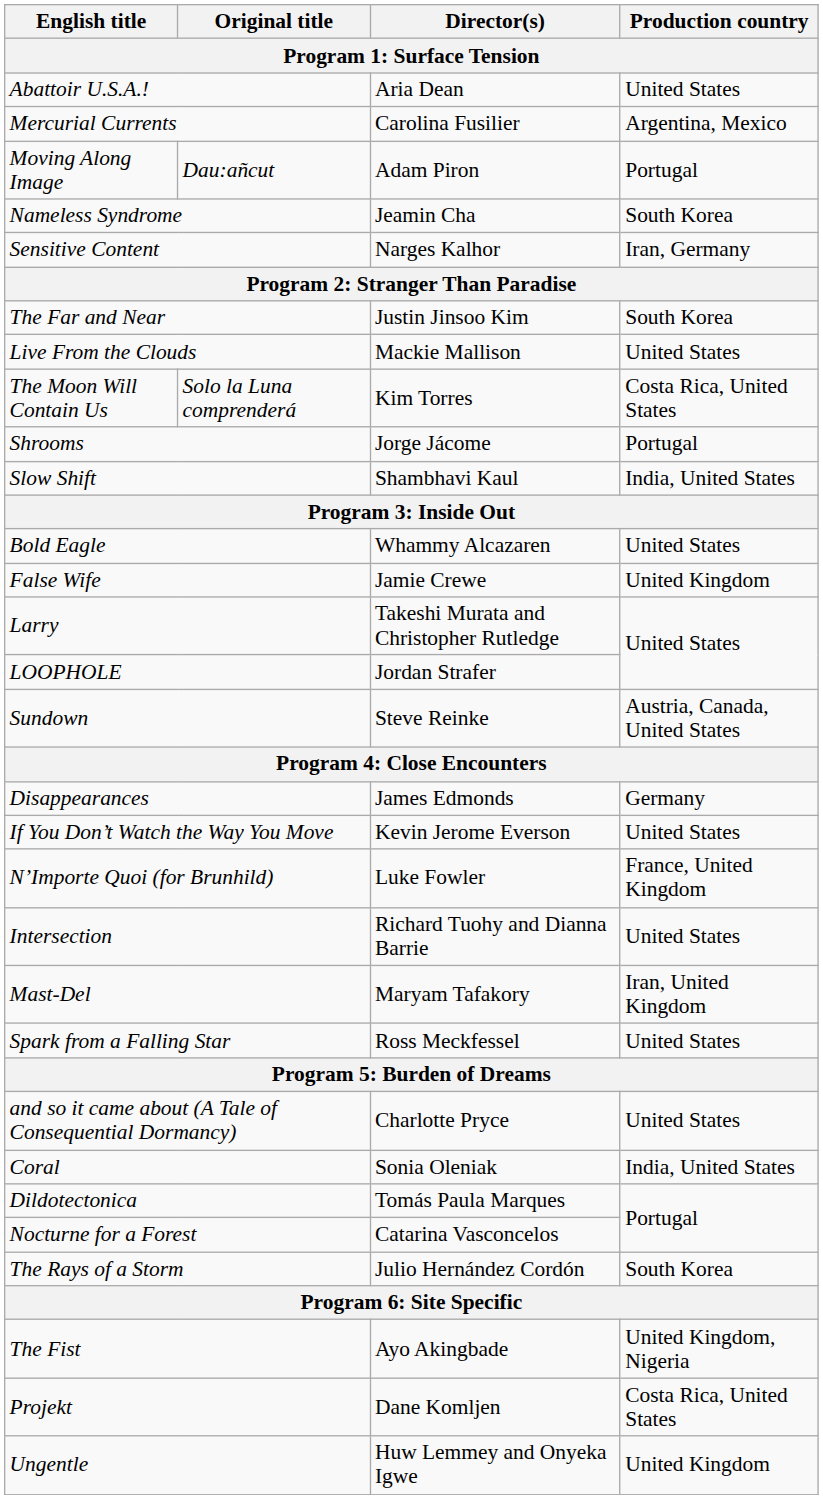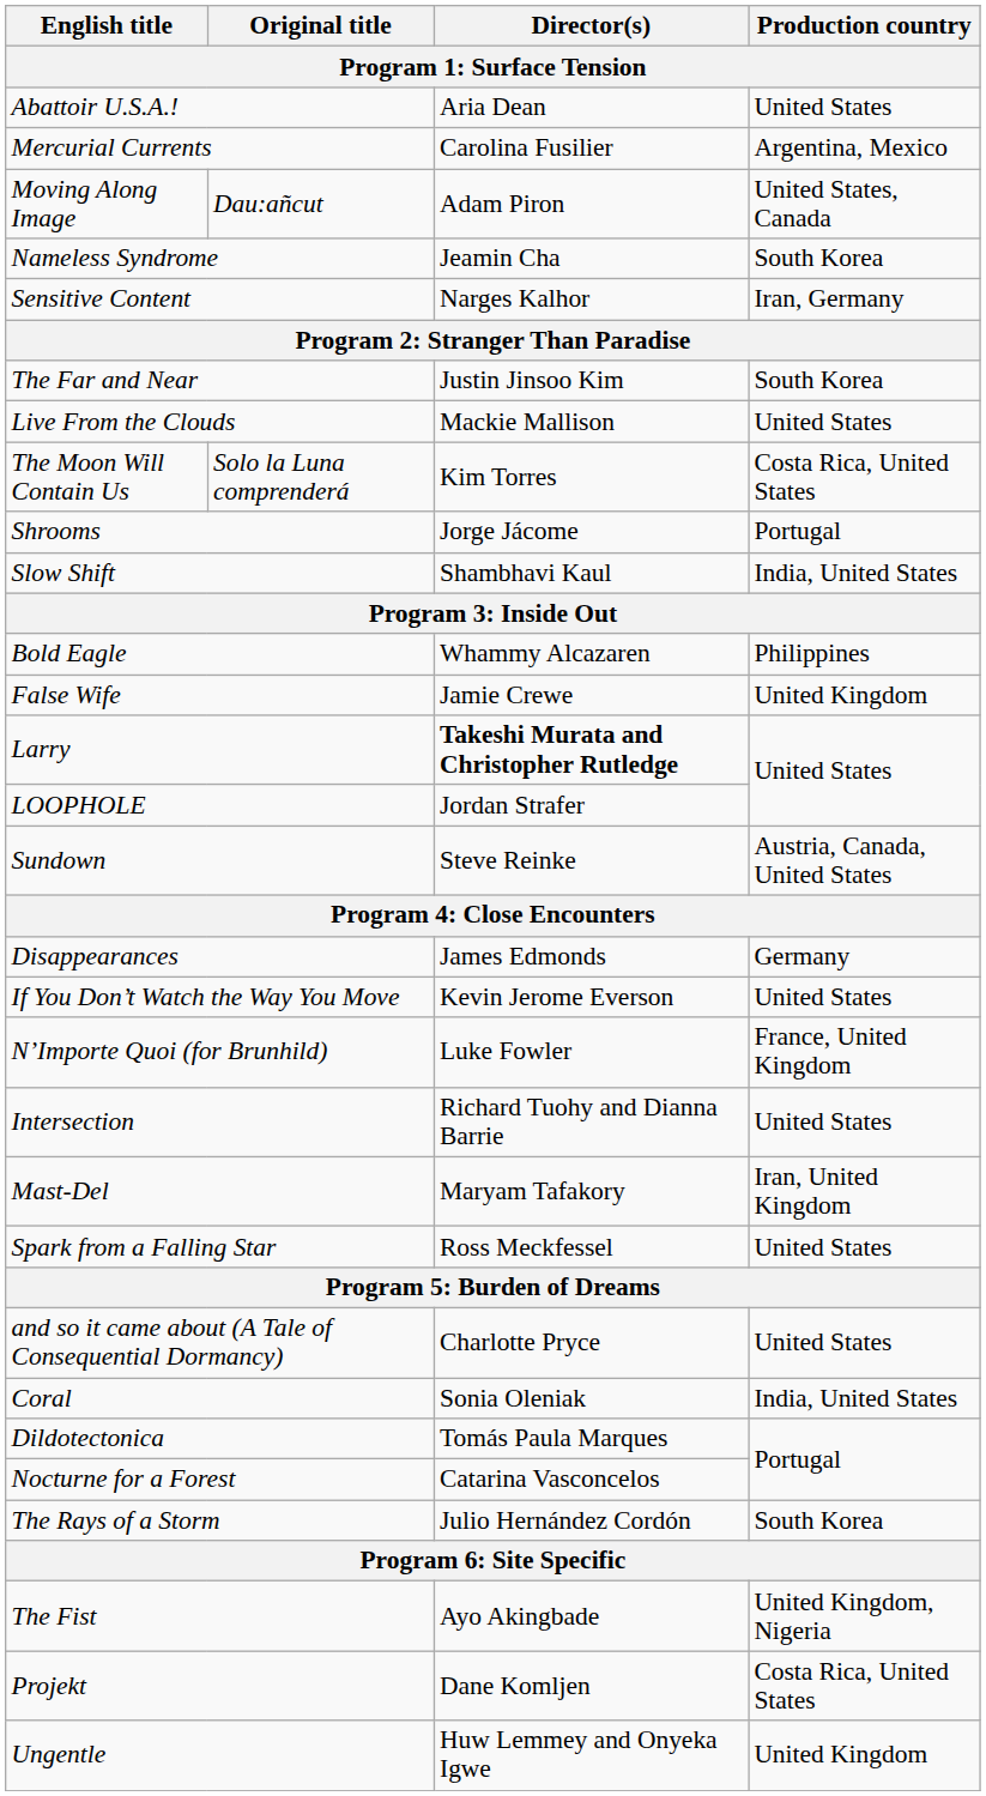Moving Along Image | Production country: Portugal -> United States, Canada
Bold Eagle | Production country: United States -> Philippines
Larry | Director(s): normal -> bold
